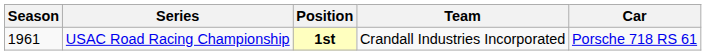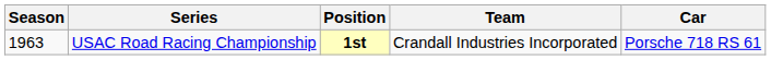USAC Road Racing Championship | Season: 1961 -> 1963
